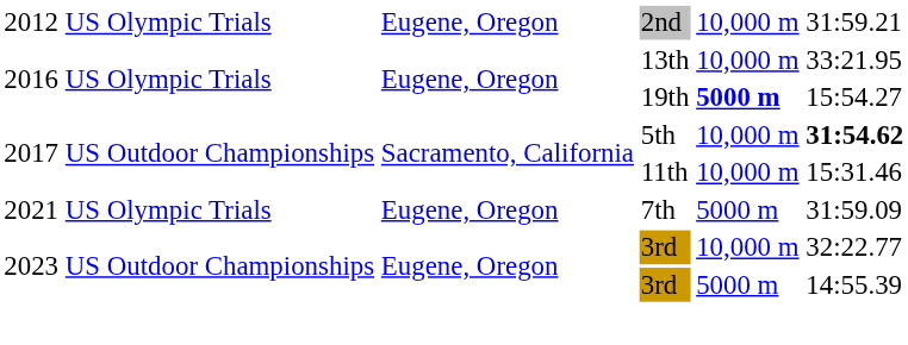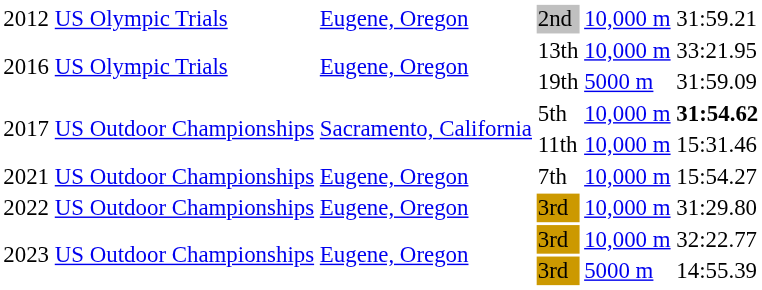19th | column 5: bold -> normal
19th | column 6: 15:54.27 -> 31:59.09
7th | column 2: US Olympic Trials -> US Outdoor Championships
7th | column 5: 5000 m -> 10,000 m
7th | column 6: 31:59.09 -> 15:54.27
+ row: 2022 | US Outdoor Championships | Eugene, Oregon | 3rd | 10,000 m | 31:29.80
